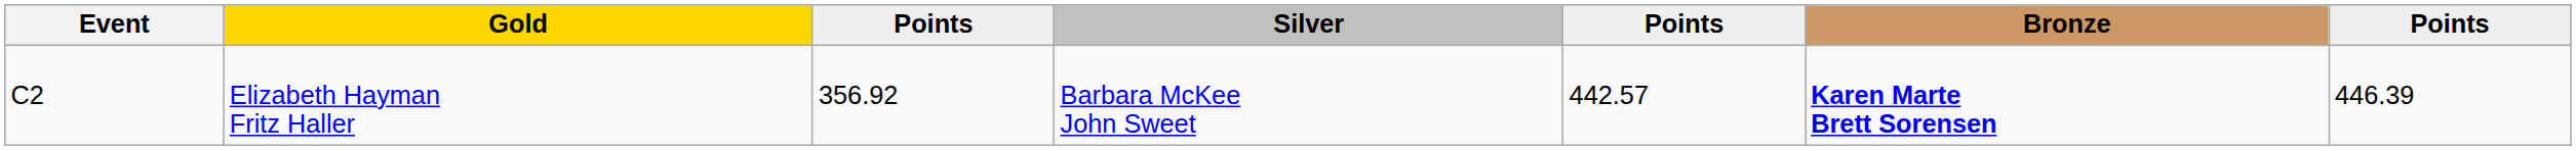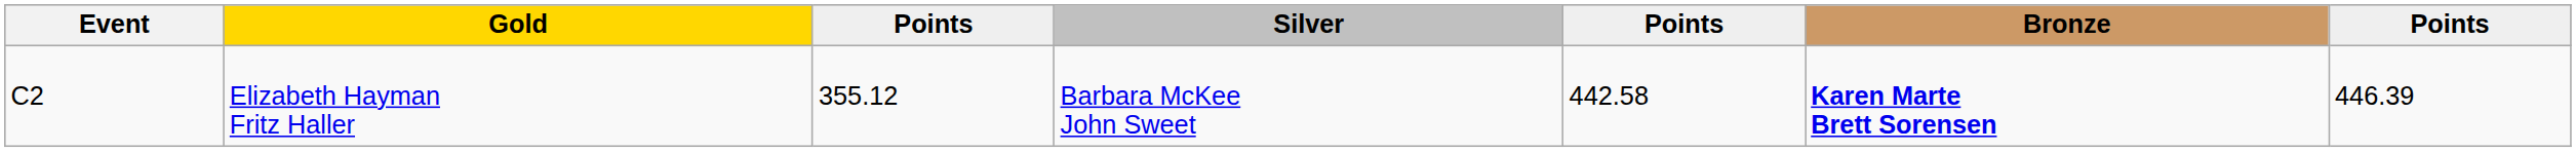Elizabeth Hayman Fritz Haller | column 3: 356.92 -> 355.12
Elizabeth Hayman Fritz Haller | column 5: 442.57 -> 442.58
